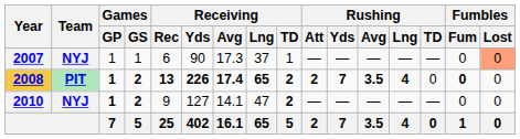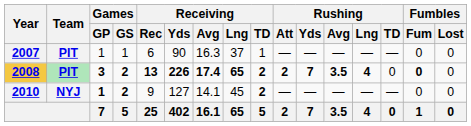2007 | Team: NYJ -> PIT
2007 | Receiving / Avg: 17.3 -> 16.3
2007 | Fumbles / Lost: lightsalmon background -> no background
2008 | Games / GP: 1 -> 3
2010 | Receiving / Lng: 47 -> 45
